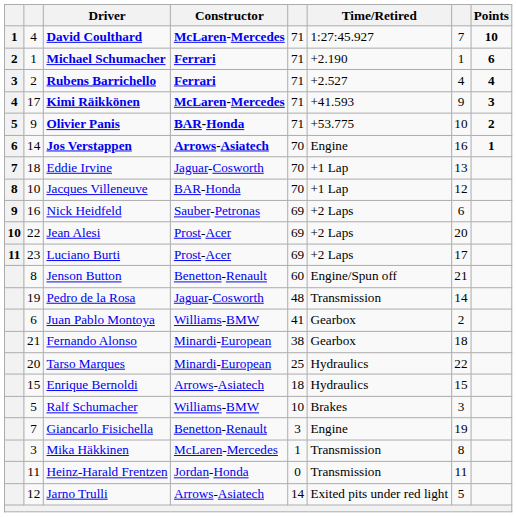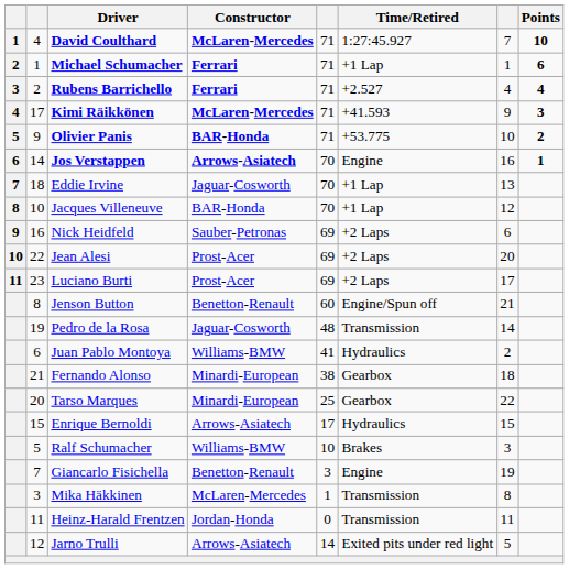Michael Schumacher | Time/Retired: +2.190 -> +1 Lap
Juan Pablo Montoya | Time/Retired: Gearbox -> Hydraulics
Tarso Marques | Time/Retired: Hydraulics -> Gearbox
Enrique Bernoldi | column 5: 18 -> 17
